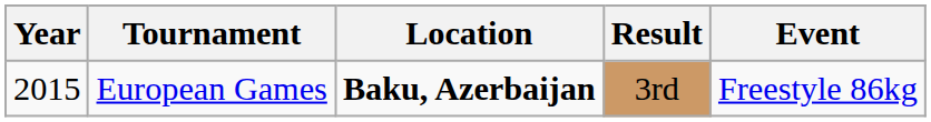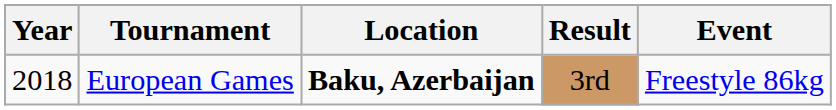European Games | Year: 2015 -> 2018
